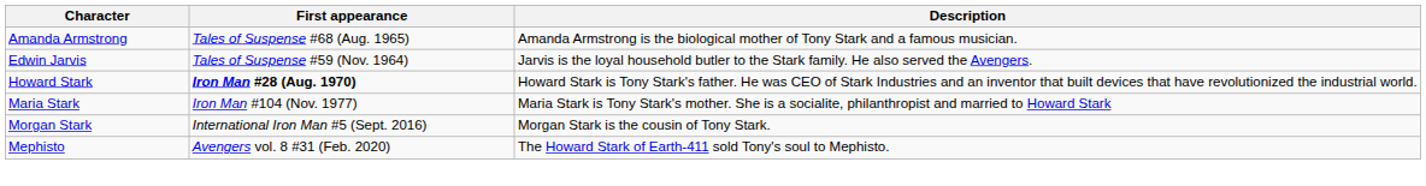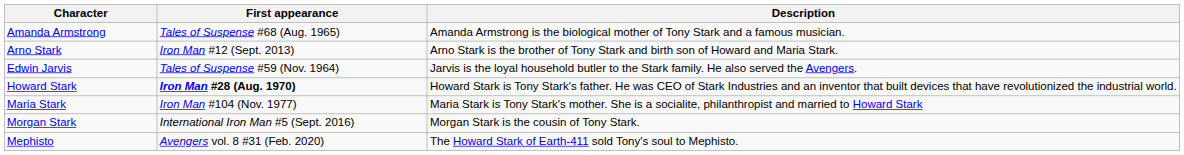+ row: Arno Stark | Iron Man #12 (Sept. 2013) | Arno Stark is the brother of Tony Stark and birth son of Howard and Maria Stark.
